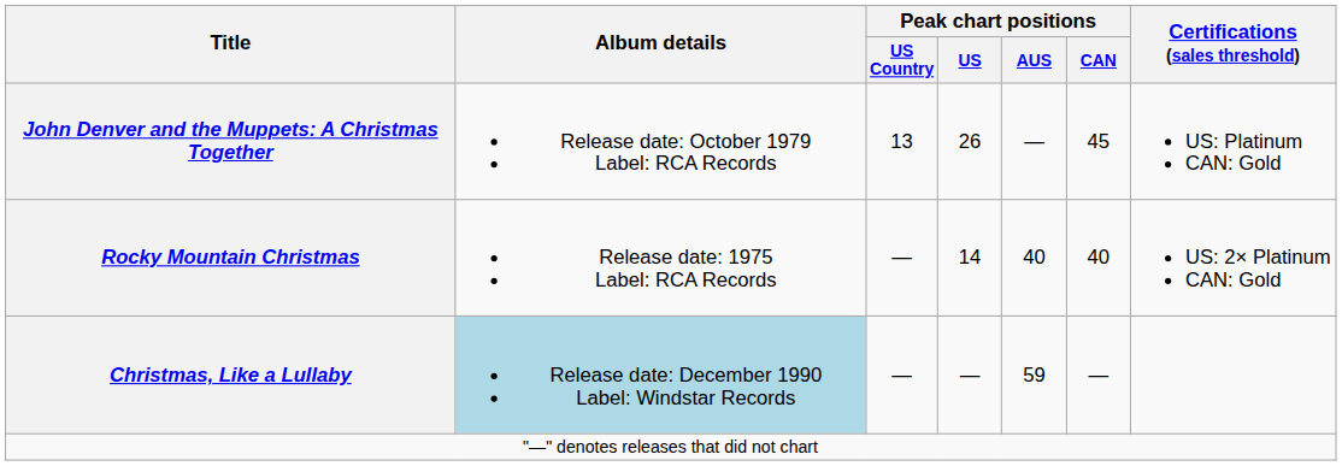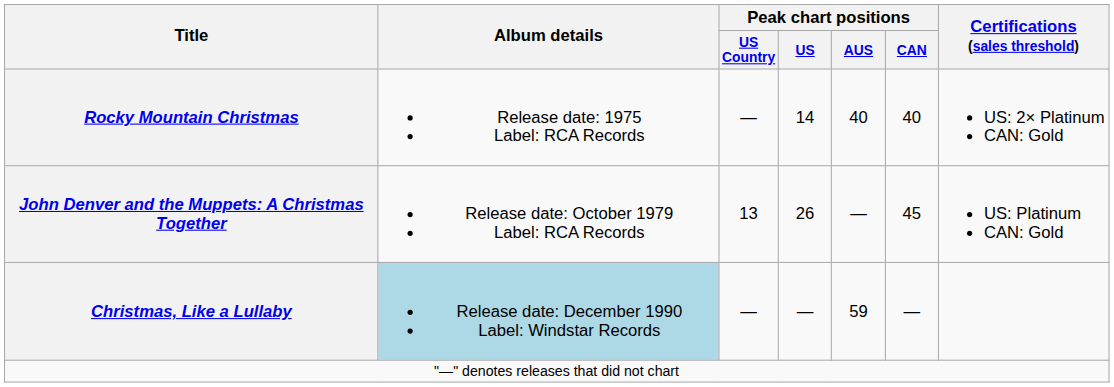rows swapped: Rocky Mountain Christmas <-> John Denver and the Muppets: A Christmas Together
